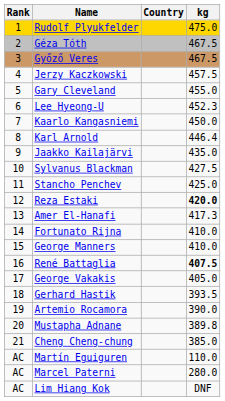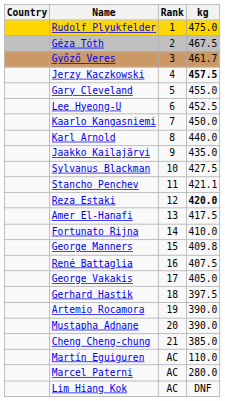columns swapped: Rank <-> Country
Győző Veres | kg: 467.5 -> 461.7
Jerzy Kaczkowski | kg: normal -> bold
Lee Hyeong-U | kg: 452.3 -> 452.5
Karl Arnold | kg: 446.4 -> 440.0
Stancho Penchev | kg: 425.0 -> 421.1
Amer El-Hanafi | kg: 417.3 -> 417.5
George Manners | kg: 410.0 -> 409.8
René Battaglia | kg: bold -> normal
Gerhard Hastik | kg: 393.5 -> 397.5
Mustapha Adnane | kg: 389.8 -> 390.0
